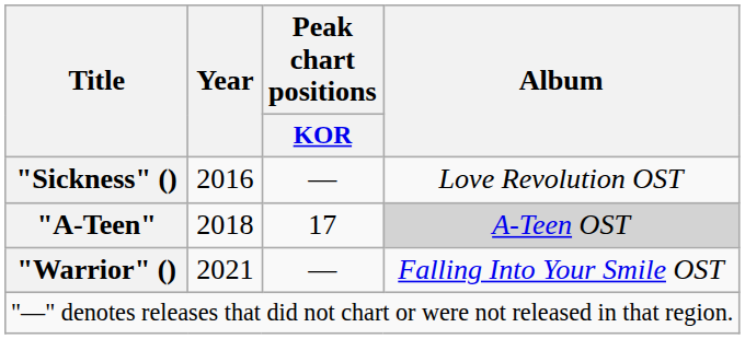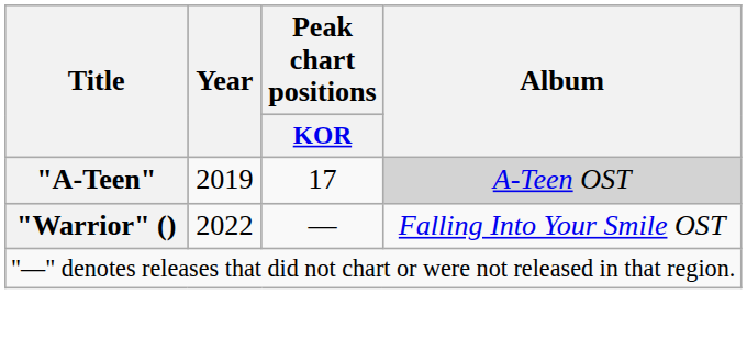- row: "Sickness" () | 2016 | — | Love Revolution OST
"A-Teen" | Year: 2018 -> 2019
"Warrior" () | Year: 2021 -> 2022
